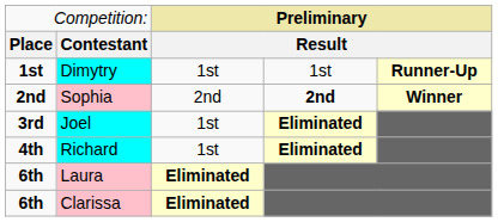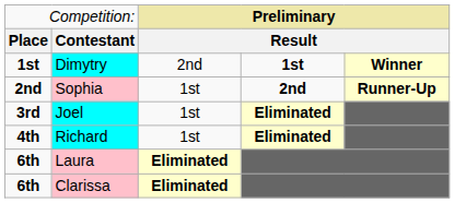Dimytry | column 3: 1st -> 2nd
Dimytry | column 4: normal -> bold
Dimytry | column 5: Runner-Up -> Winner
Sophia | column 3: 2nd -> 1st
Sophia | column 5: Winner -> Runner-Up
